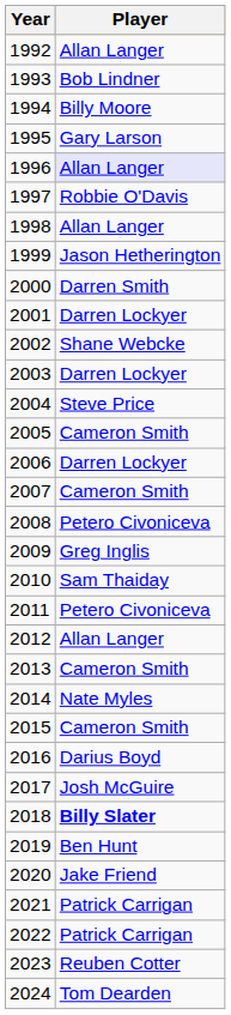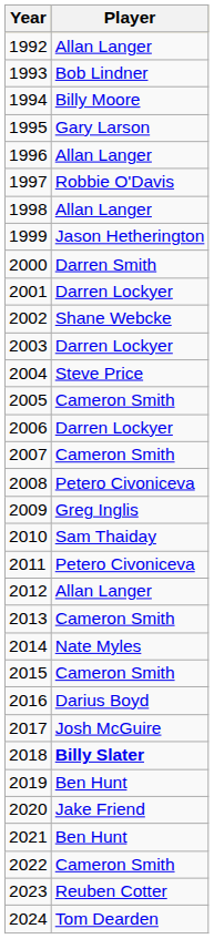1996 | Player: lavender background -> no background
2021 | Player: Patrick Carrigan -> Ben Hunt
2022 | Player: Patrick Carrigan -> Cameron Smith
